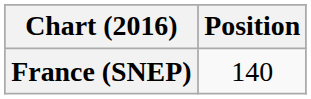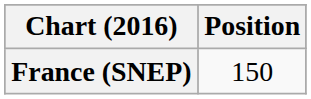France (SNEP) | Position: 140 -> 150
